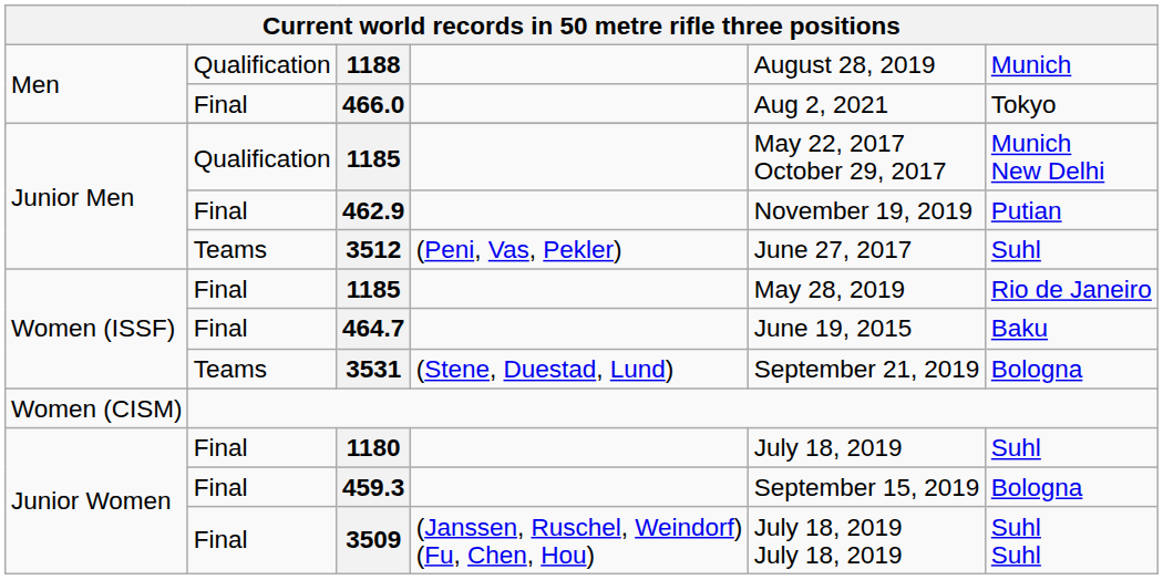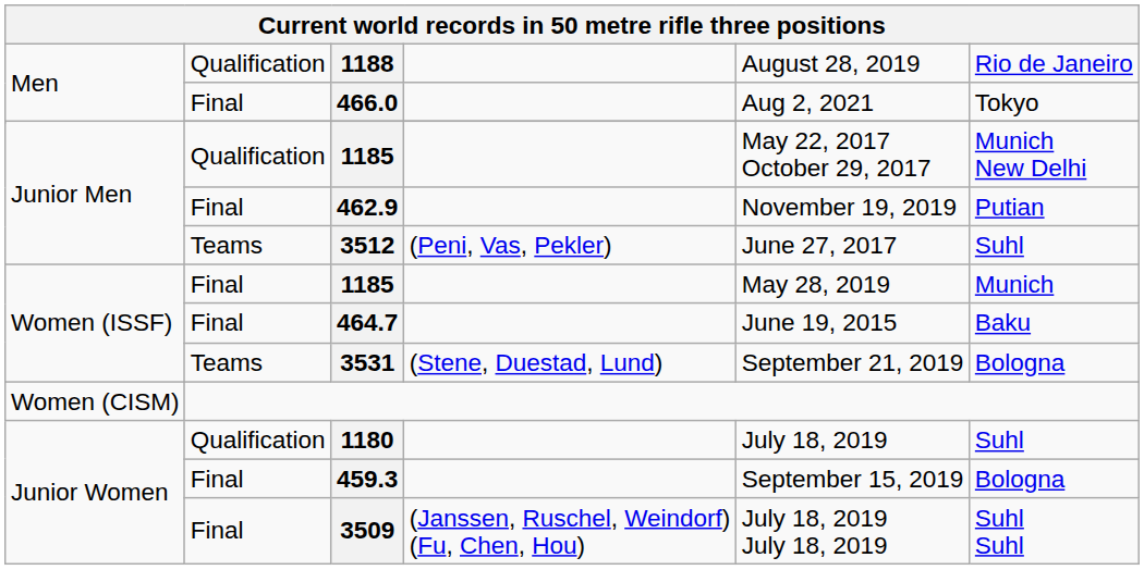1188 | column 6: Munich -> Rio de Janeiro
Women (ISSF) / 1185 | column 6: Rio de Janeiro -> Munich
1180 | column 2: Final -> Qualification
